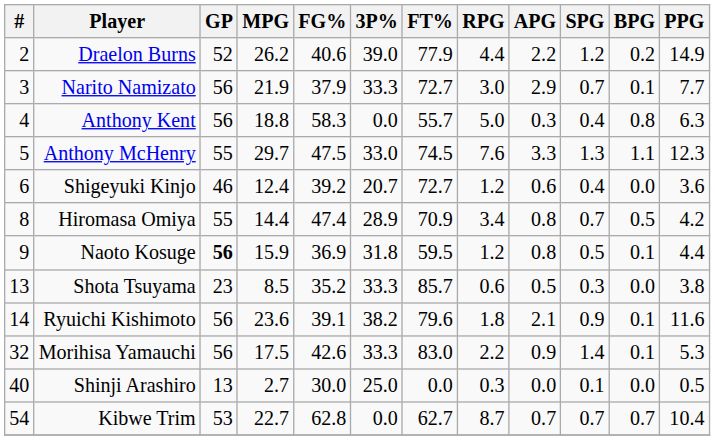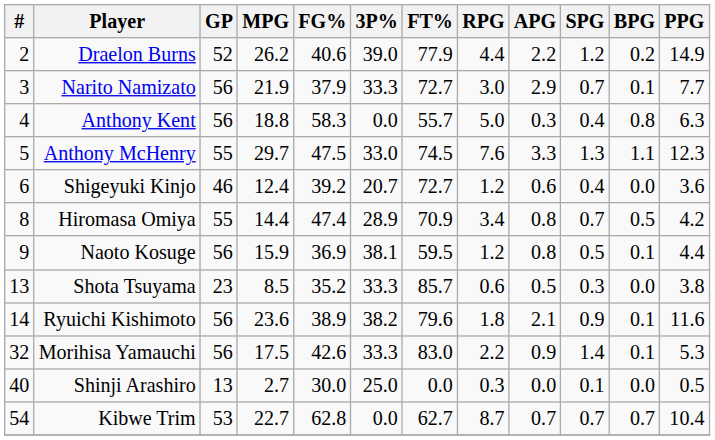Naoto Kosuge | GP: bold -> normal
Naoto Kosuge | 3P%: 31.8 -> 38.1
Ryuichi Kishimoto | FG%: 39.1 -> 38.9
